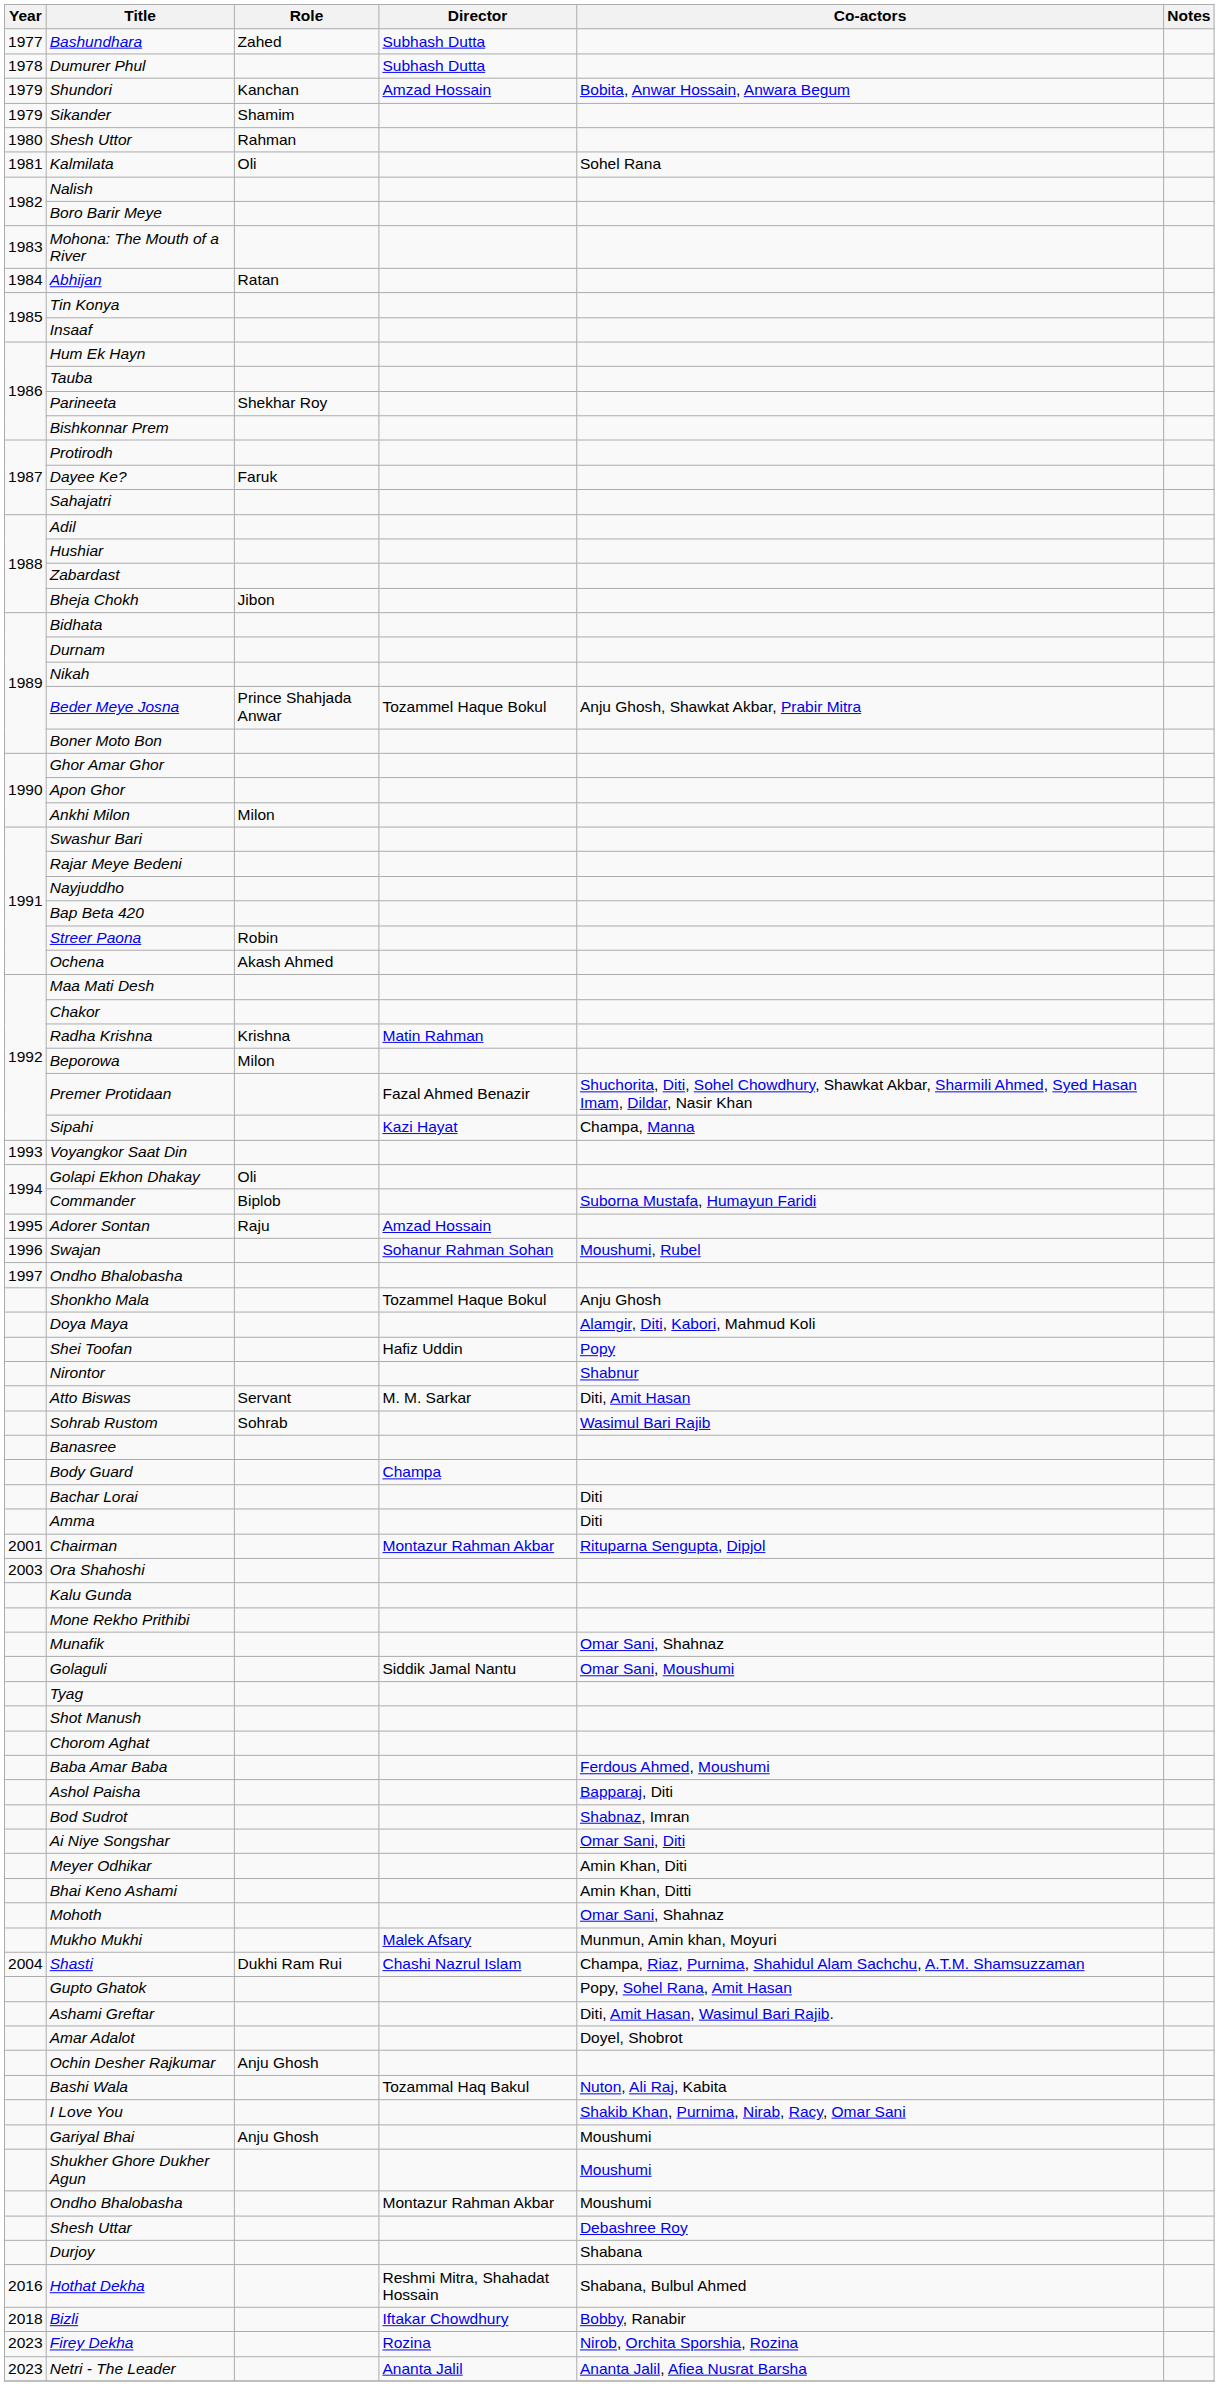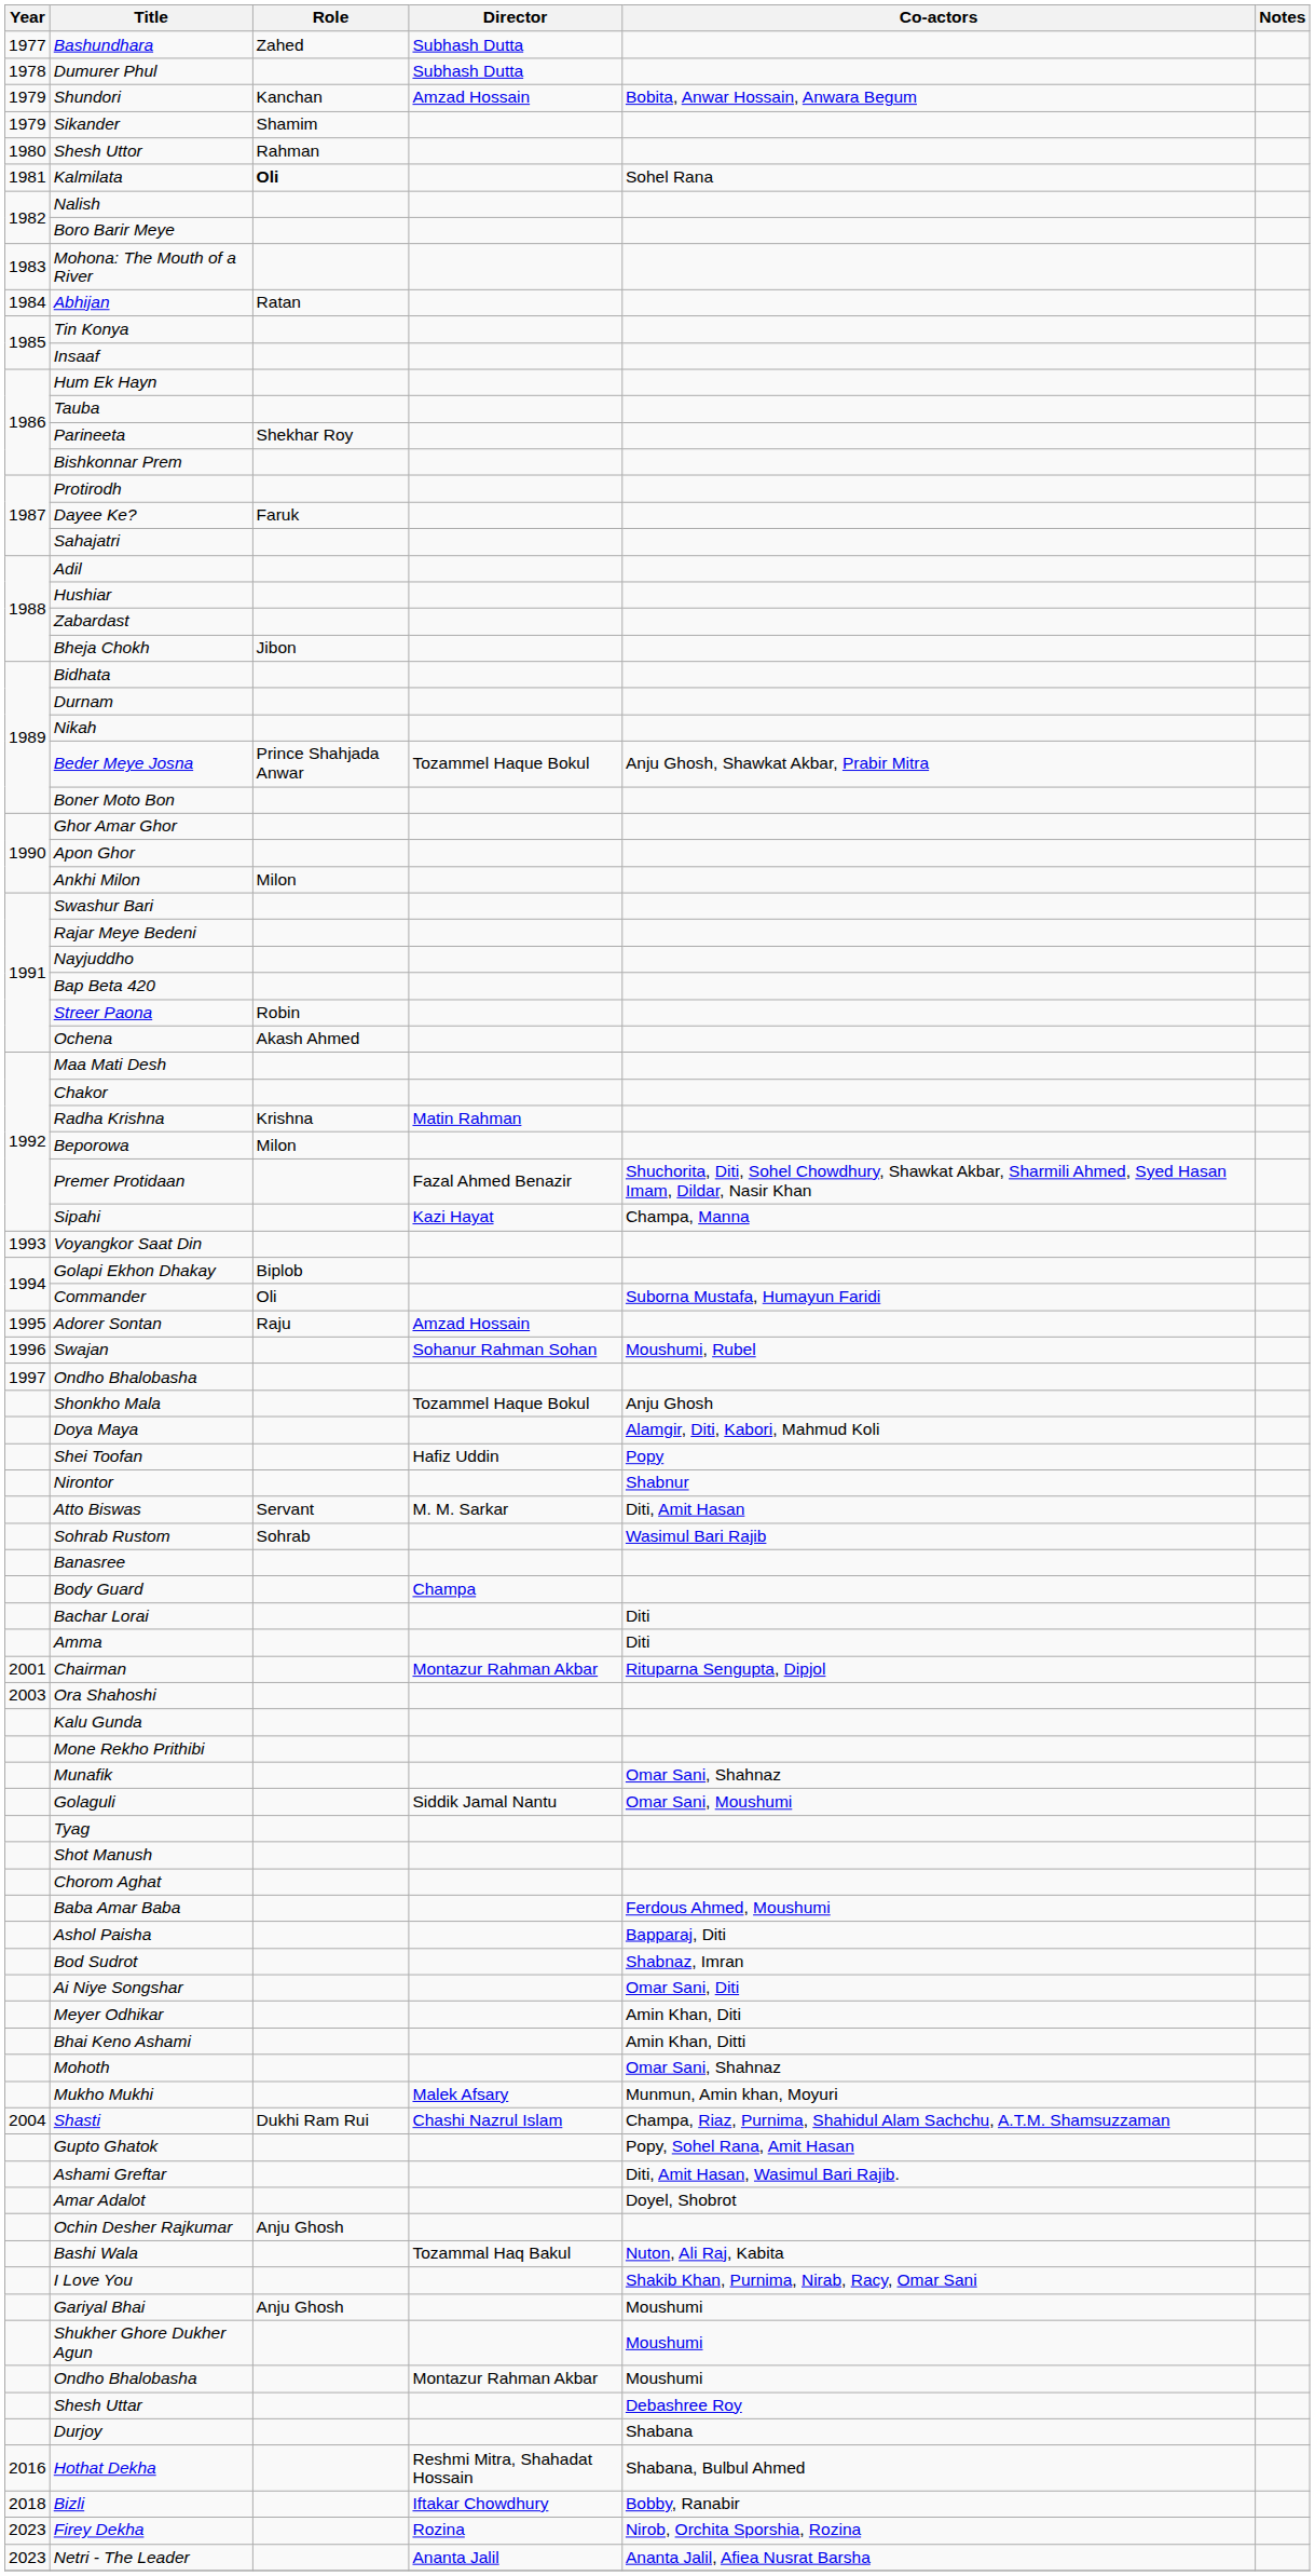Kalmilata | Role: normal -> bold
Golapi Ekhon Dhakay | Role: Oli -> Biplob
Commander | Role: Biplob -> Oli
